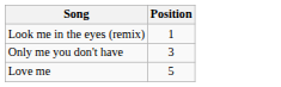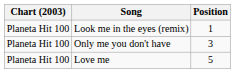+ column: Chart (2003) | Planeta Hit 100 | Planeta Hit 100 | Planeta Hit 100
